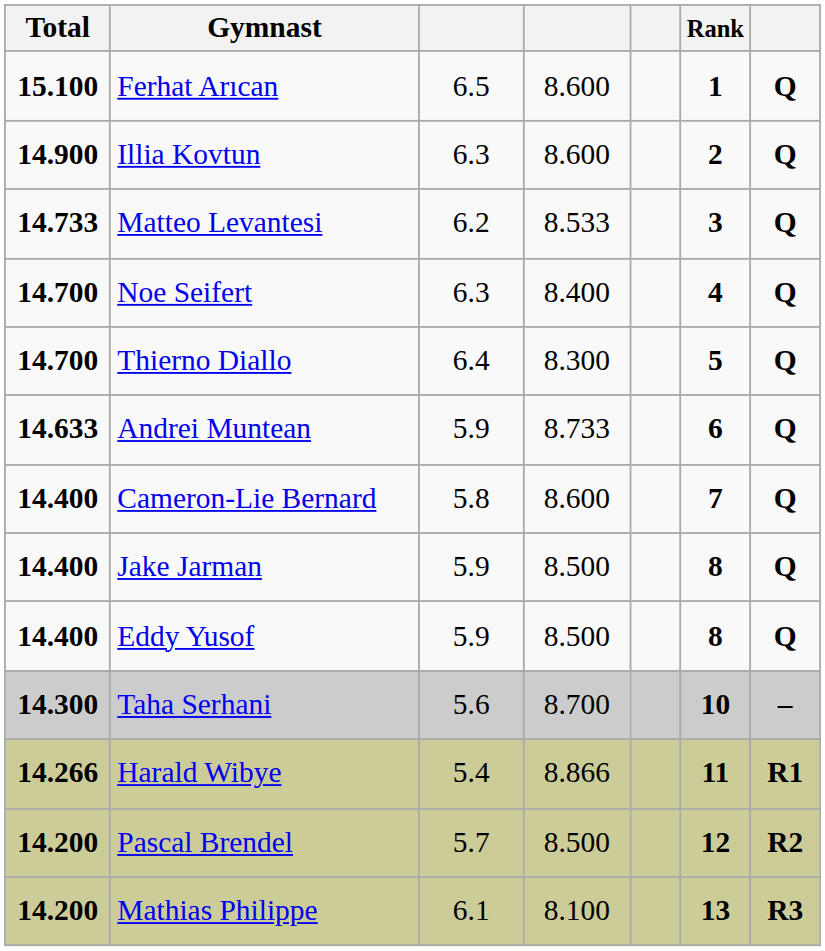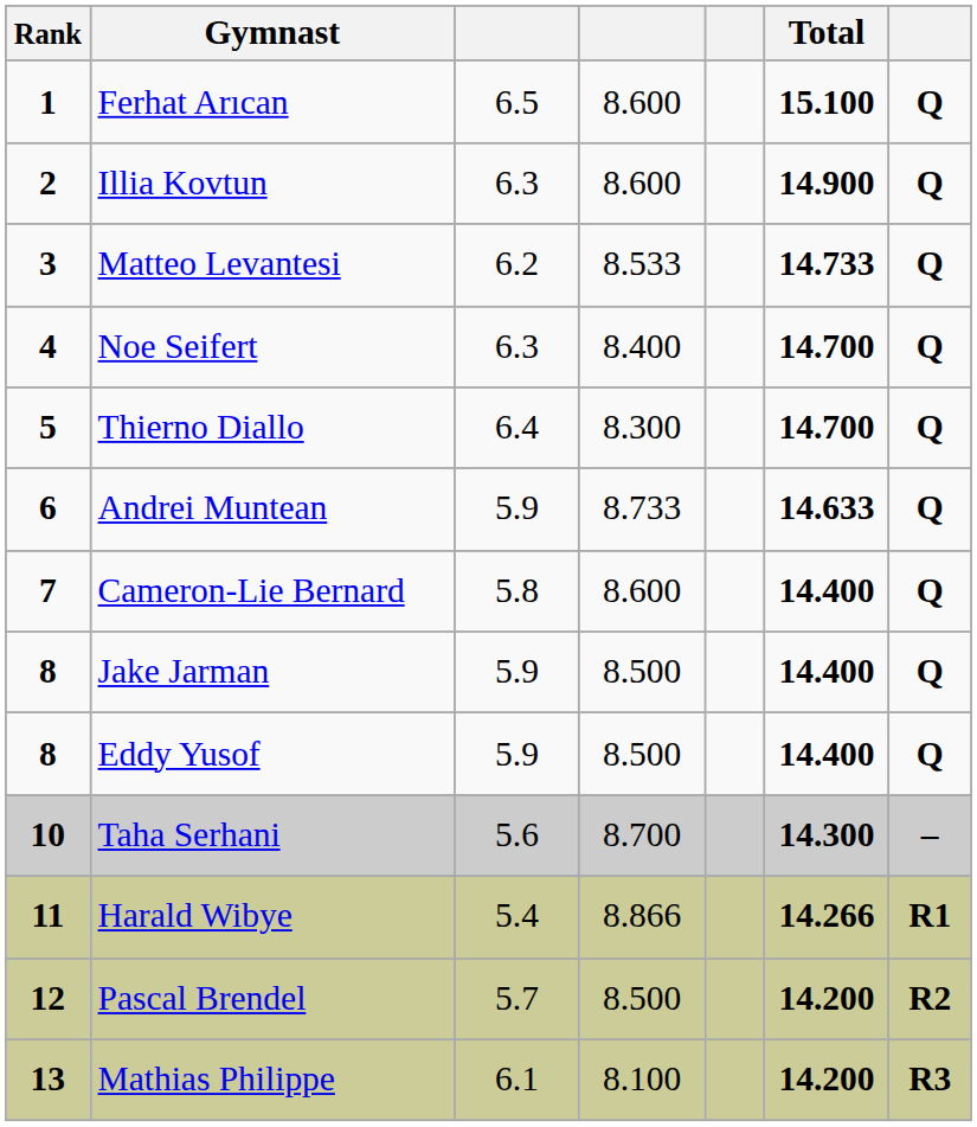columns swapped: Rank <-> Total
